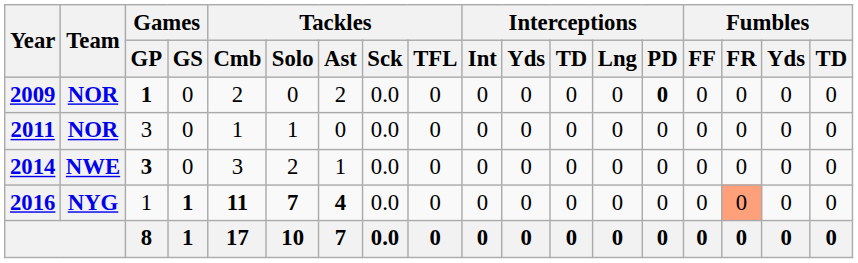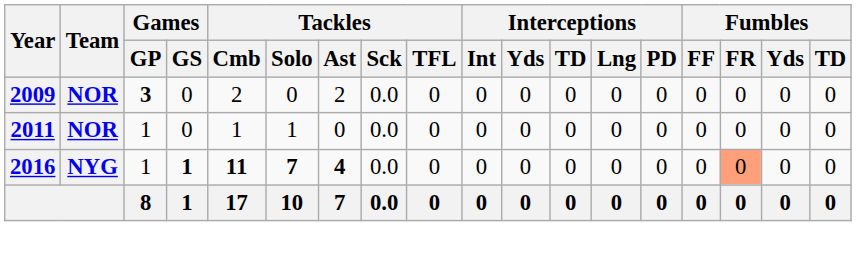2009 | Games / GP: 1 -> 3
2009 | Interceptions / PD: bold -> normal
2011 | Games / GP: 3 -> 1
- row: 2014 | NWE | 3 | 0 | 3 | 2 | 1 | 0.0 | 0 | 0 | 0 | 0 | 0 | 0 | 0 | 0 | 0 | 0
